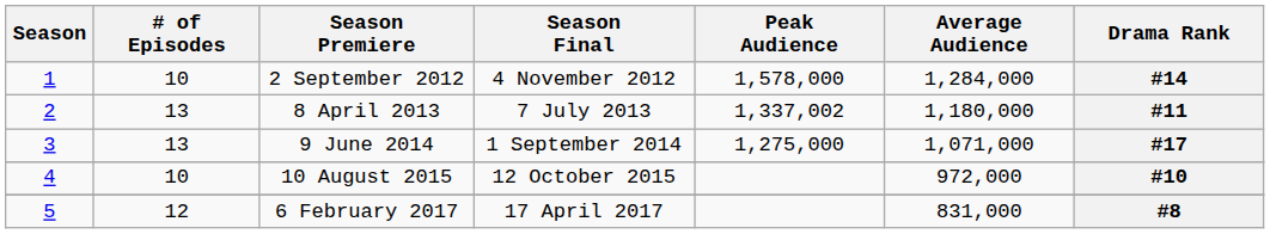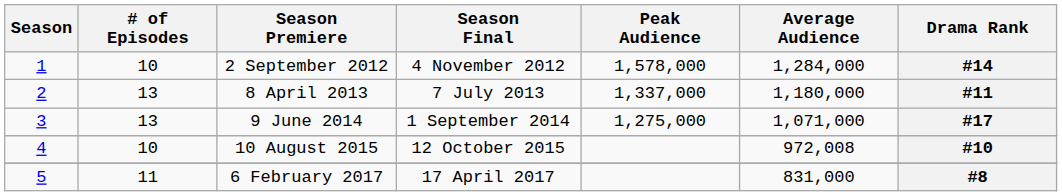8 April 2013 | Peak Audience: 1,337,002 -> 1,337,000
10 August 2015 | Average Audience: 972,000 -> 972,008
6 February 2017 | # of Episodes: 12 -> 11
